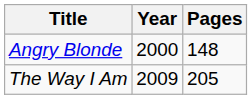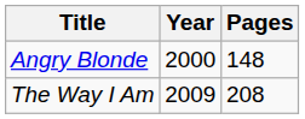The Way I Am | Pages: 205 -> 208
